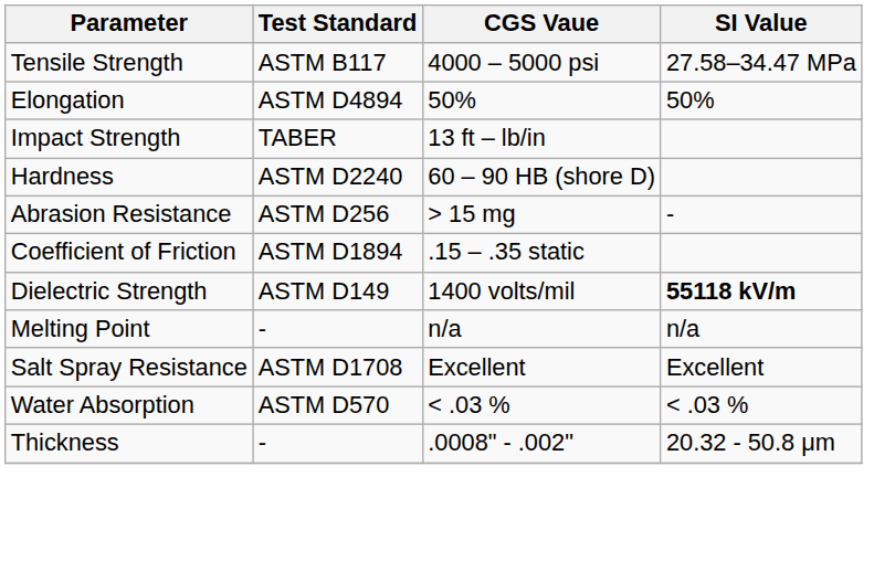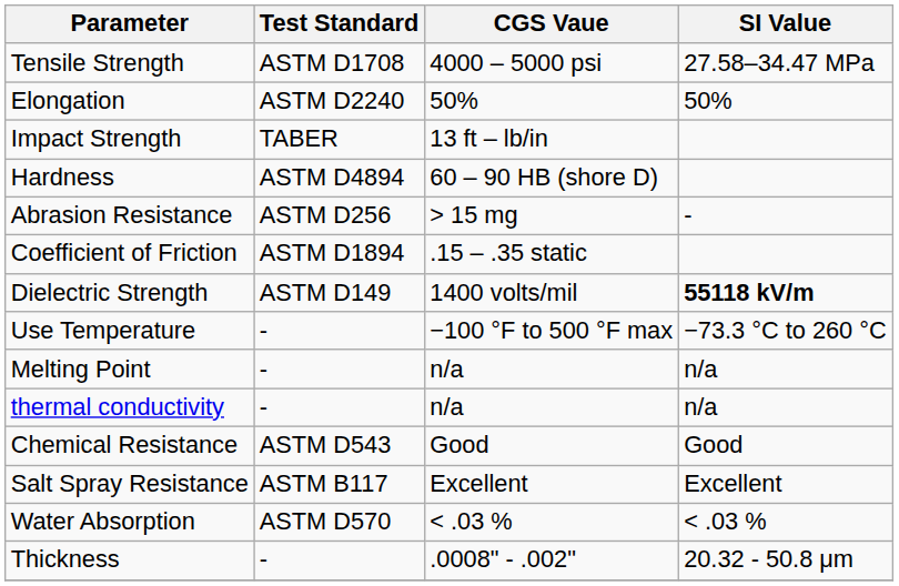Tensile Strength | Test Standard: ASTM B117 -> ASTM D1708
Elongation | Test Standard: ASTM D4894 -> ASTM D2240
Hardness | Test Standard: ASTM D2240 -> ASTM D4894
+ row: Use Temperature | - | −100 °F to 500 °F max | −73.3 °C to 260 °C
+ row: thermal conductivity | - | n/a | n/a
+ row: Chemical Resistance | ASTM D543 | Good | Good
Salt Spray Resistance | Test Standard: ASTM D1708 -> ASTM B117
